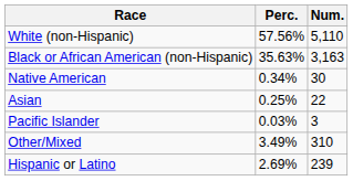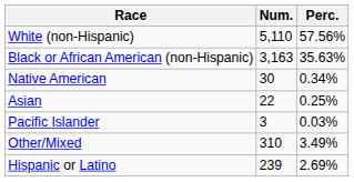columns swapped: Num. <-> Perc.
